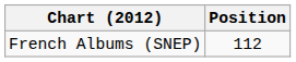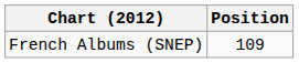French Albums (SNEP) | Position: 112 -> 109
